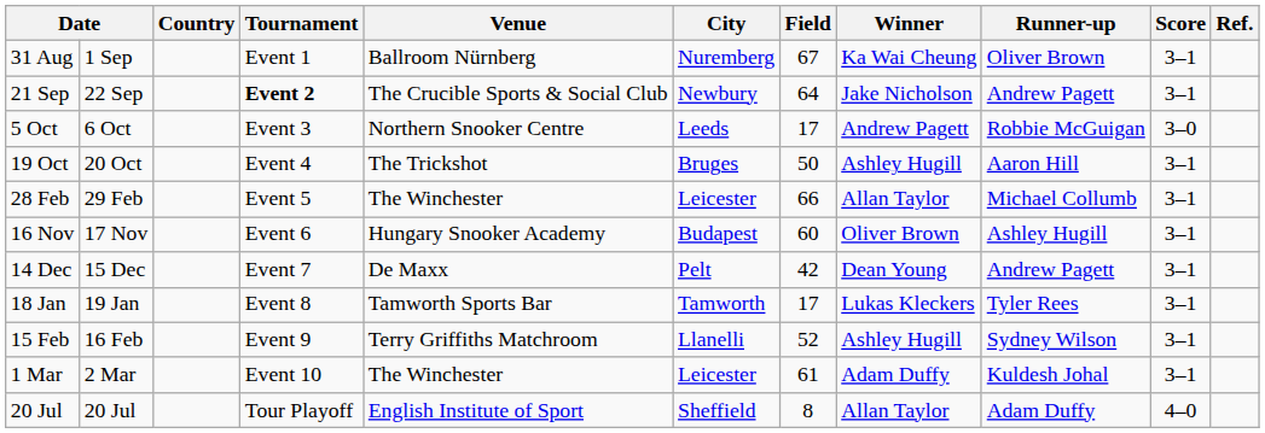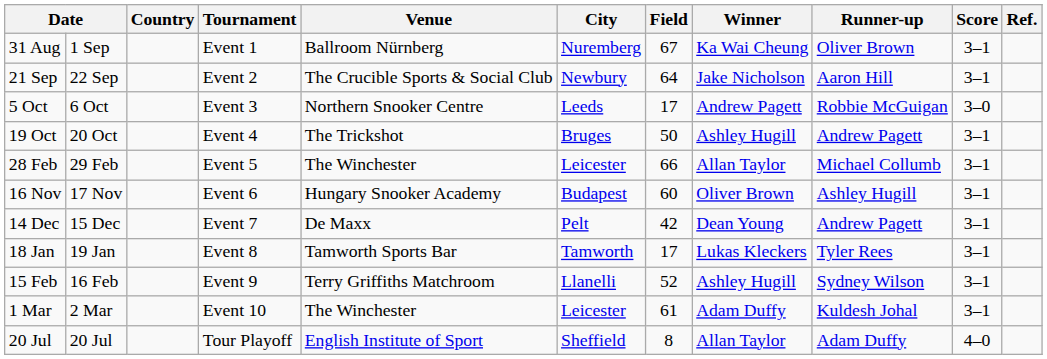21 Sep | Tournament: bold -> normal
21 Sep | Runner-up: Andrew Pagett -> Aaron Hill
19 Oct | Runner-up: Aaron Hill -> Andrew Pagett
